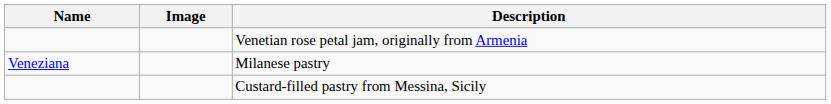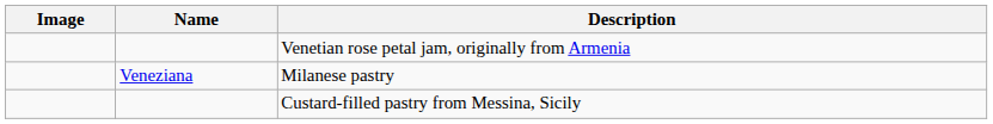columns swapped: Name <-> Image
